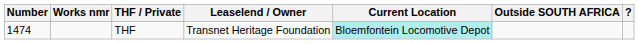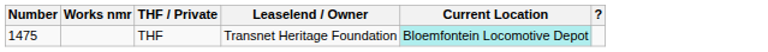- column: Outside SOUTH AFRICA
THF | Number: 1474 -> 1475
